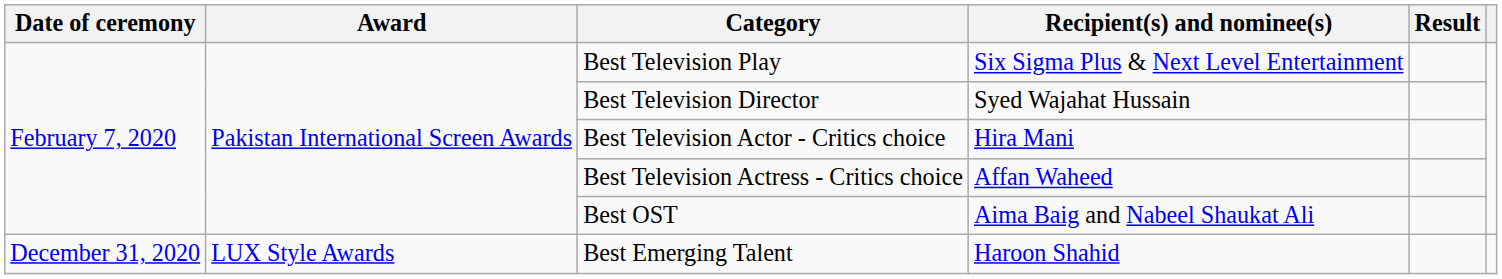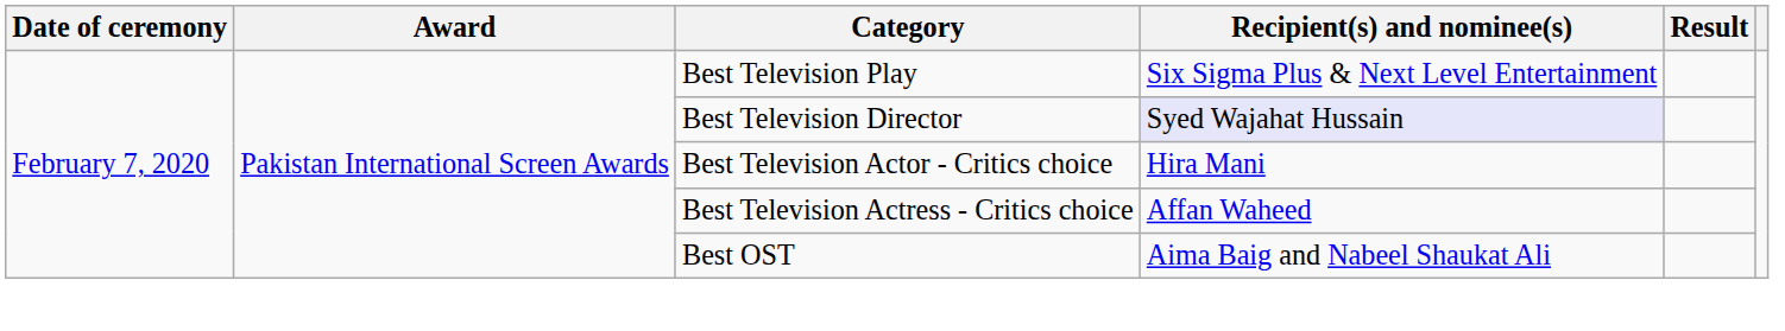Best Television Director | Recipient(s) and nominee(s): no background -> lavender background
- row: December 31, 2020 | LUX Style Awards | Best Emerging Talent | Haroon Shahid
